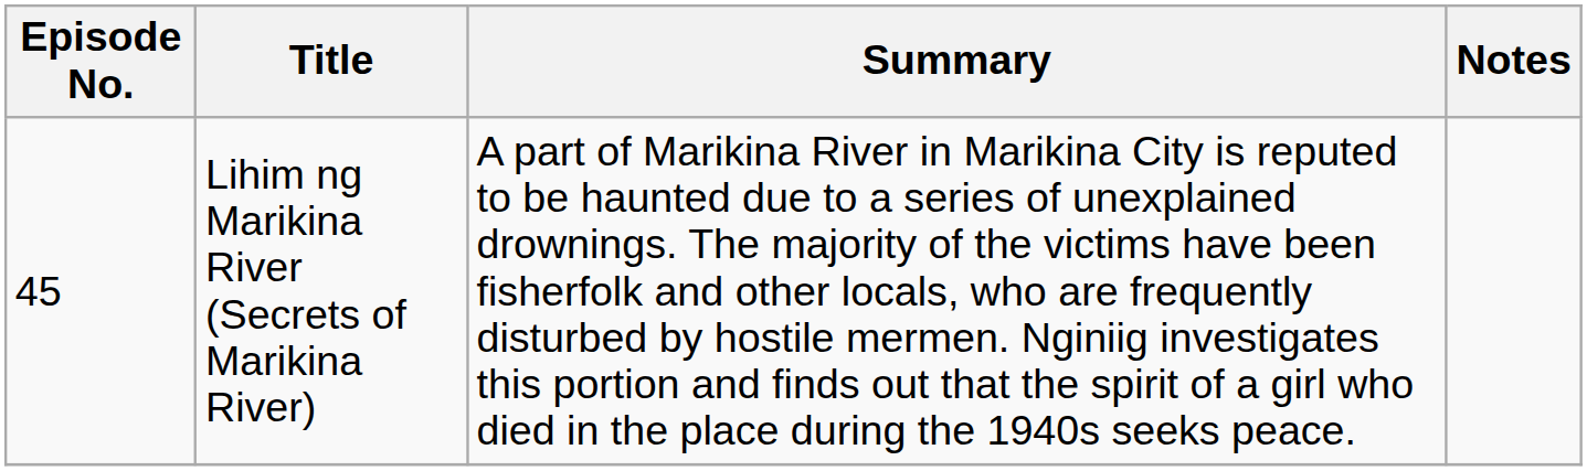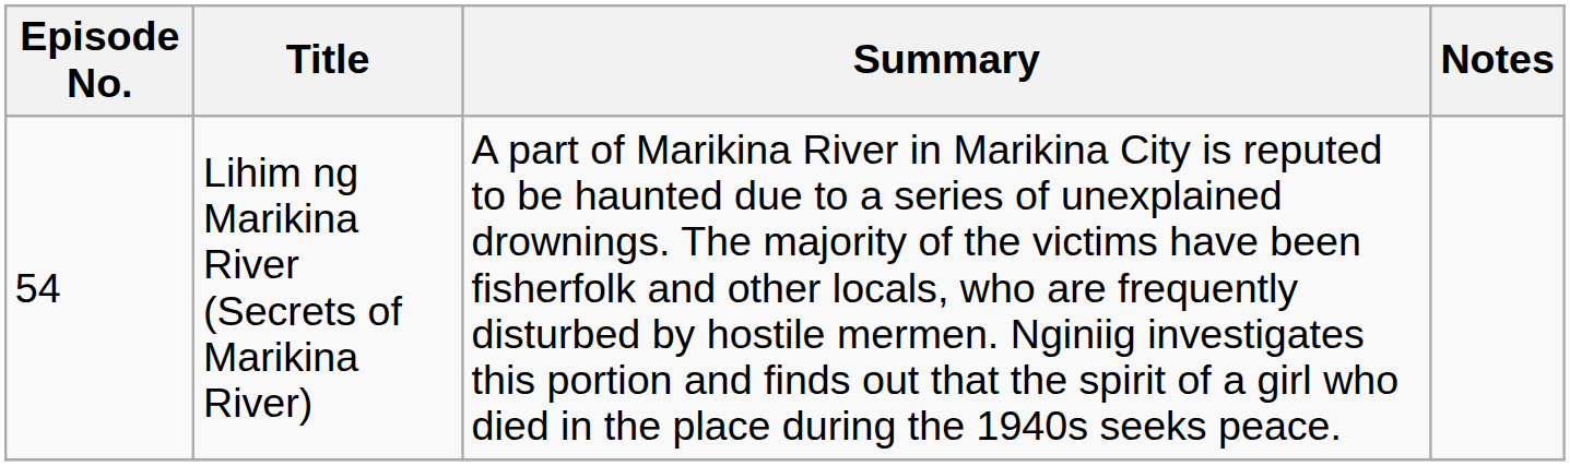Lihim ng Marikina River (Secrets of Marikina River) | Episode No.: 45 -> 54
